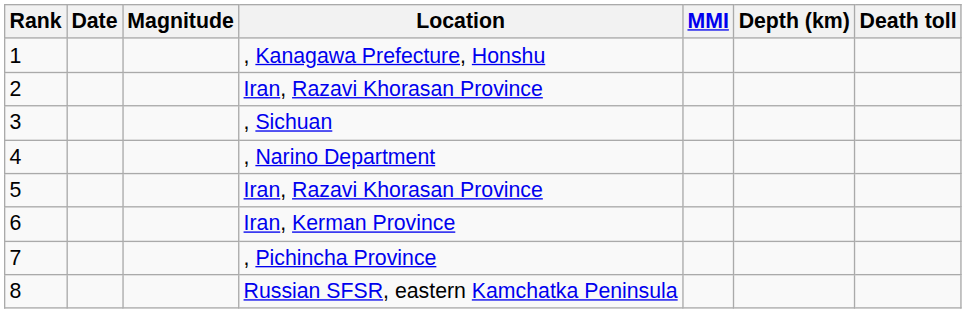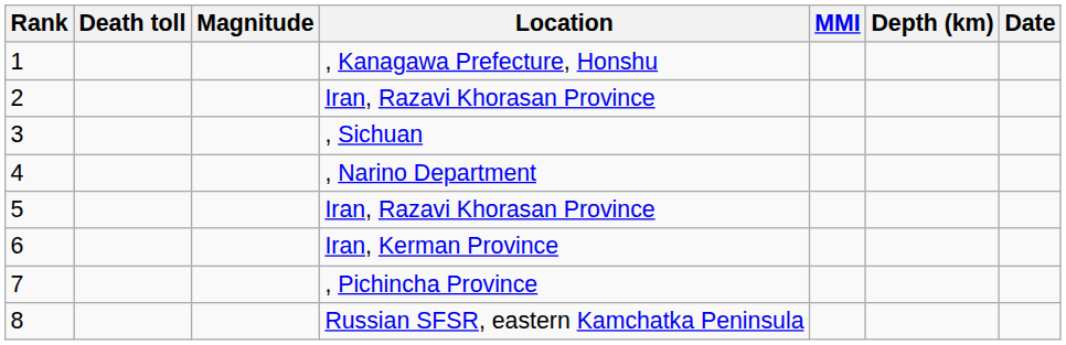columns swapped: Death toll <-> Date
